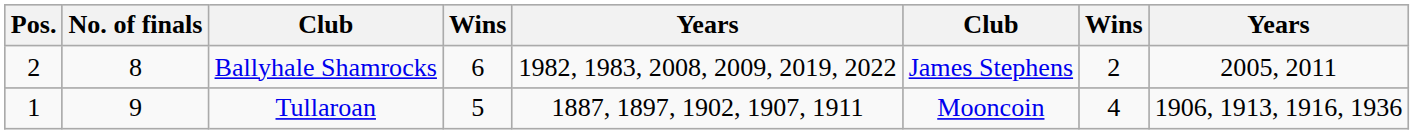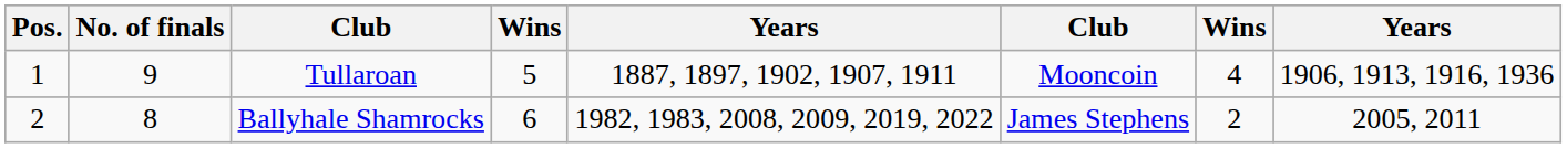rows swapped: Tullaroan <-> Ballyhale Shamrocks
